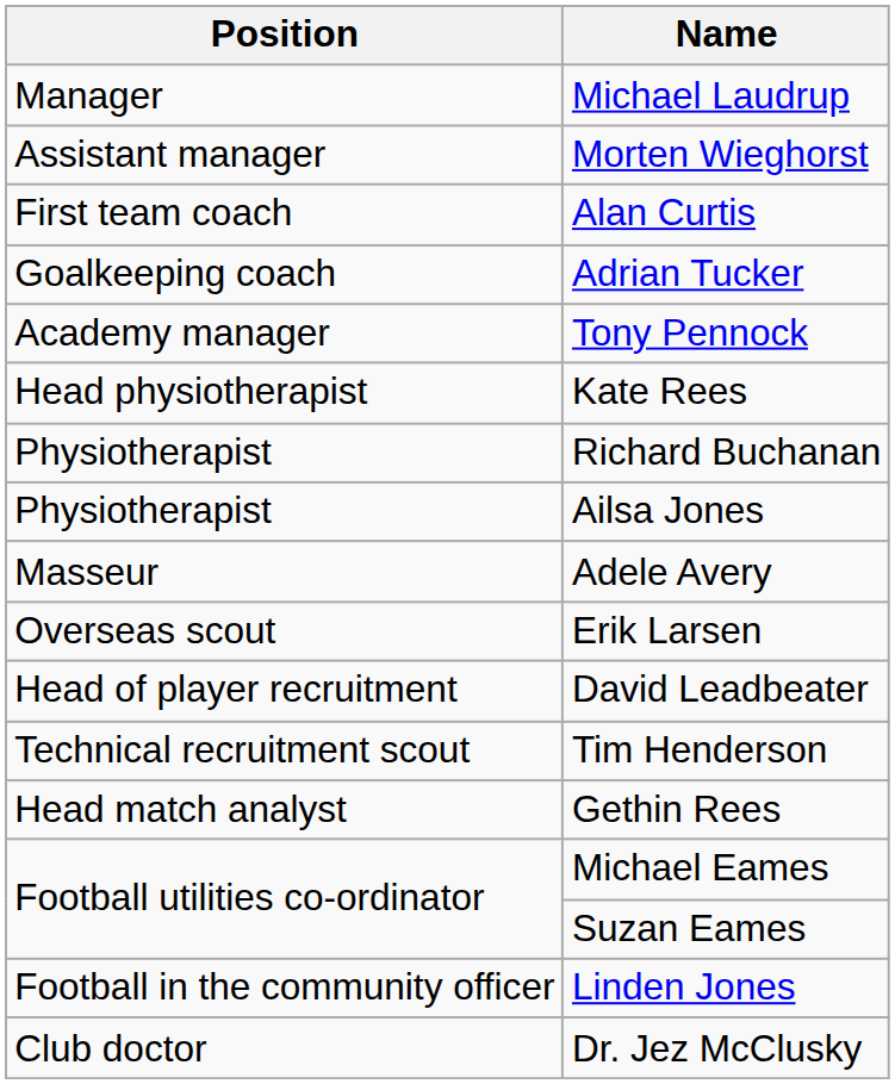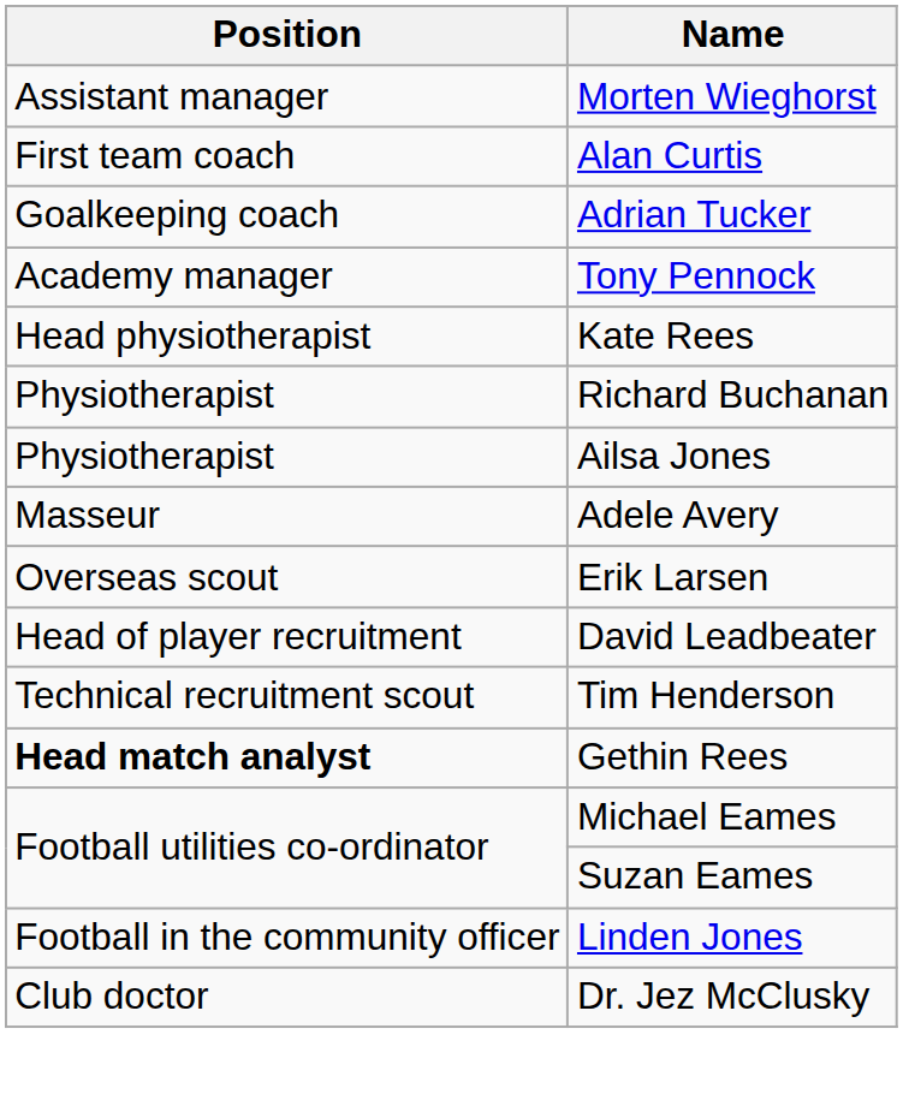- row: Manager | Michael Laudrup
Gethin Rees | Position: normal -> bold
